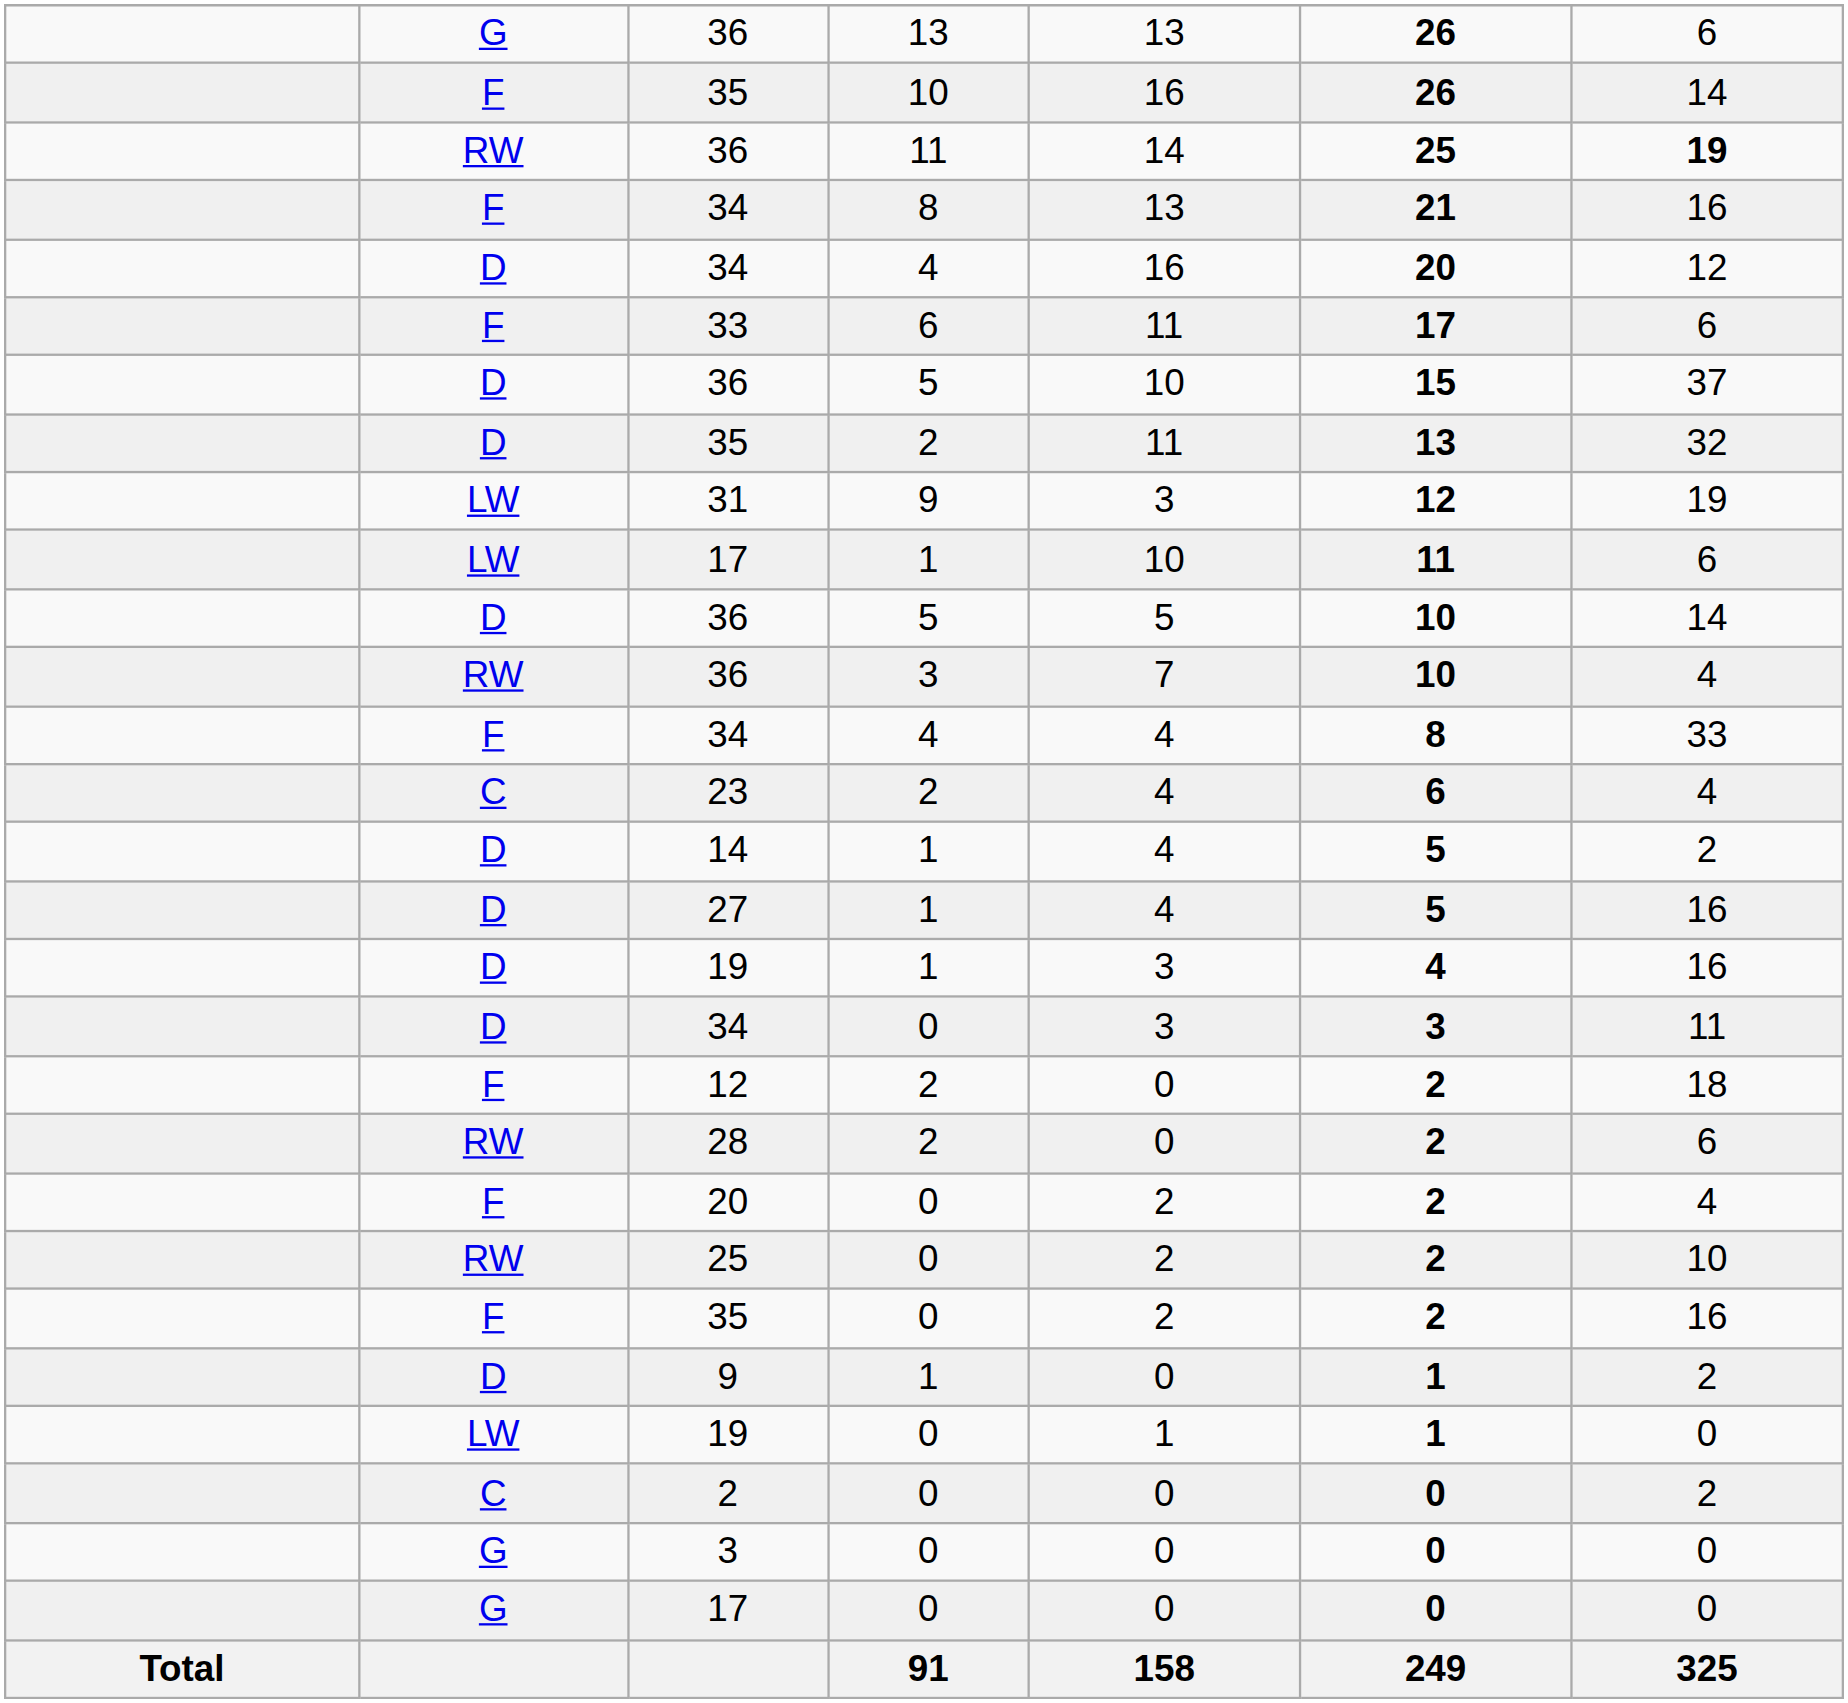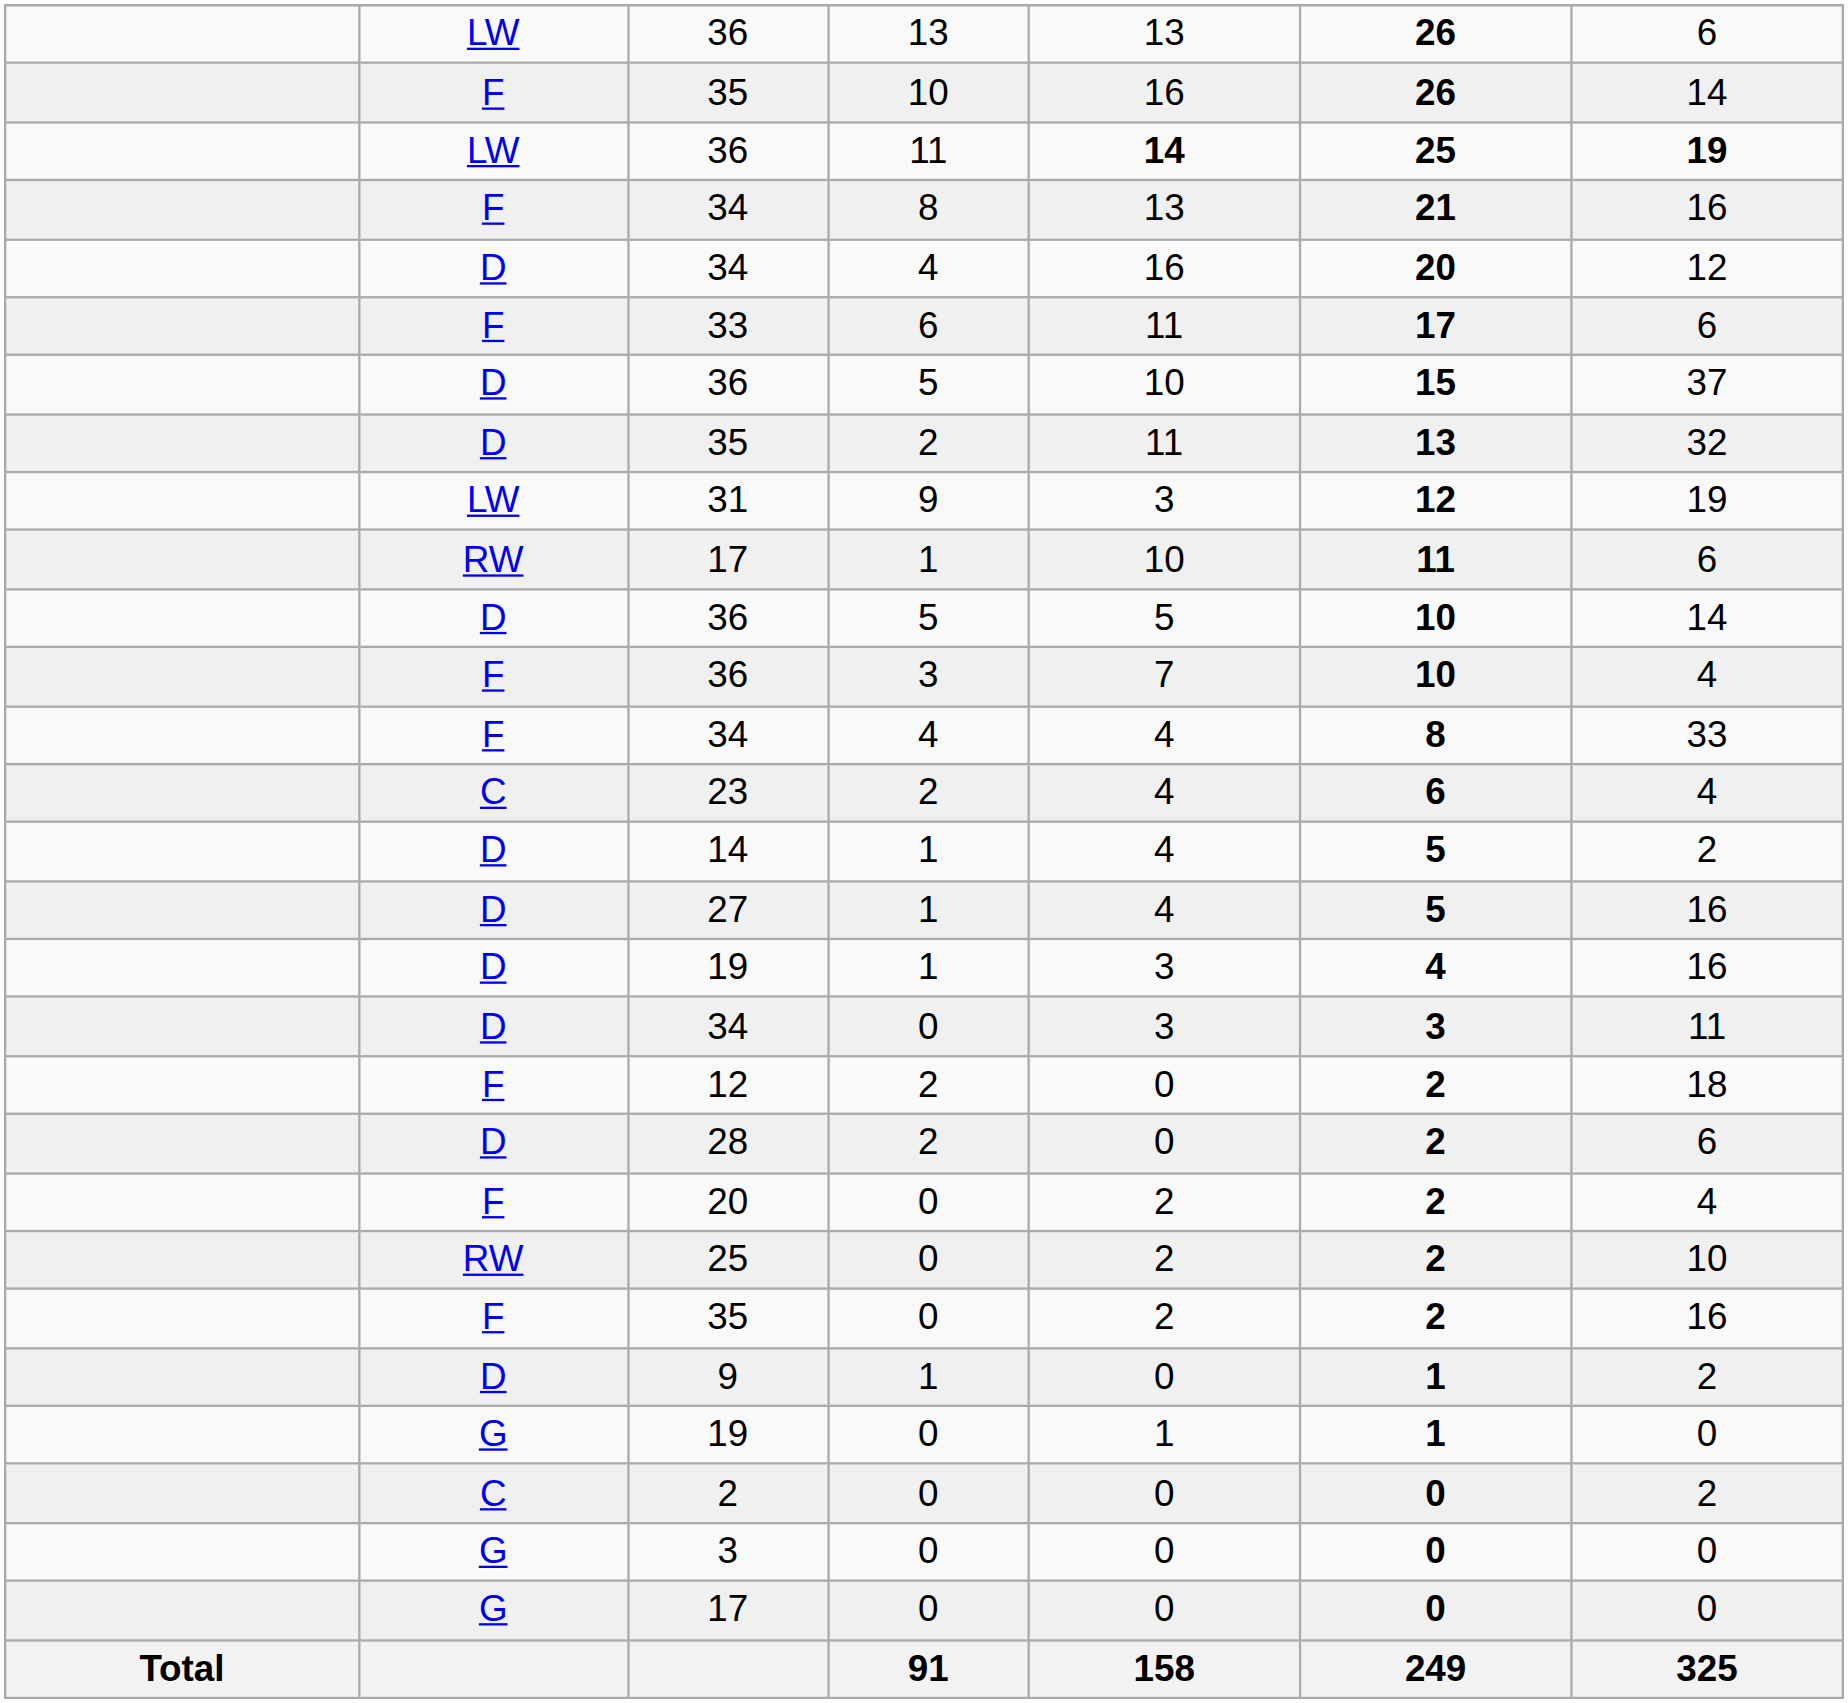36 / 13 | column 2: G -> LW
36 / 11 | column 2: RW -> LW
36 / 11 | column 5: normal -> bold
17 / 1 | column 2: LW -> RW
36 / 3 | column 2: RW -> F
28 | column 2: RW -> D
19 / 0 | column 2: LW -> G
